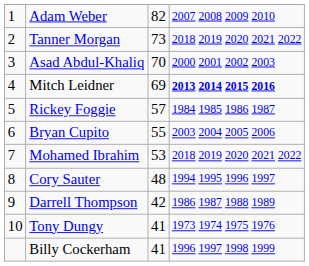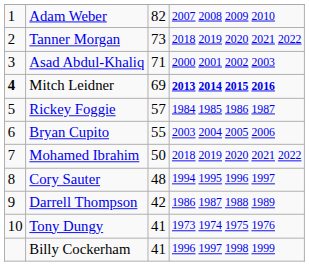Asad Abdul-Khaliq | column 3: 70 -> 71
Mitch Leidner | column 1: normal -> bold
Mohamed Ibrahim | column 3: 53 -> 50
